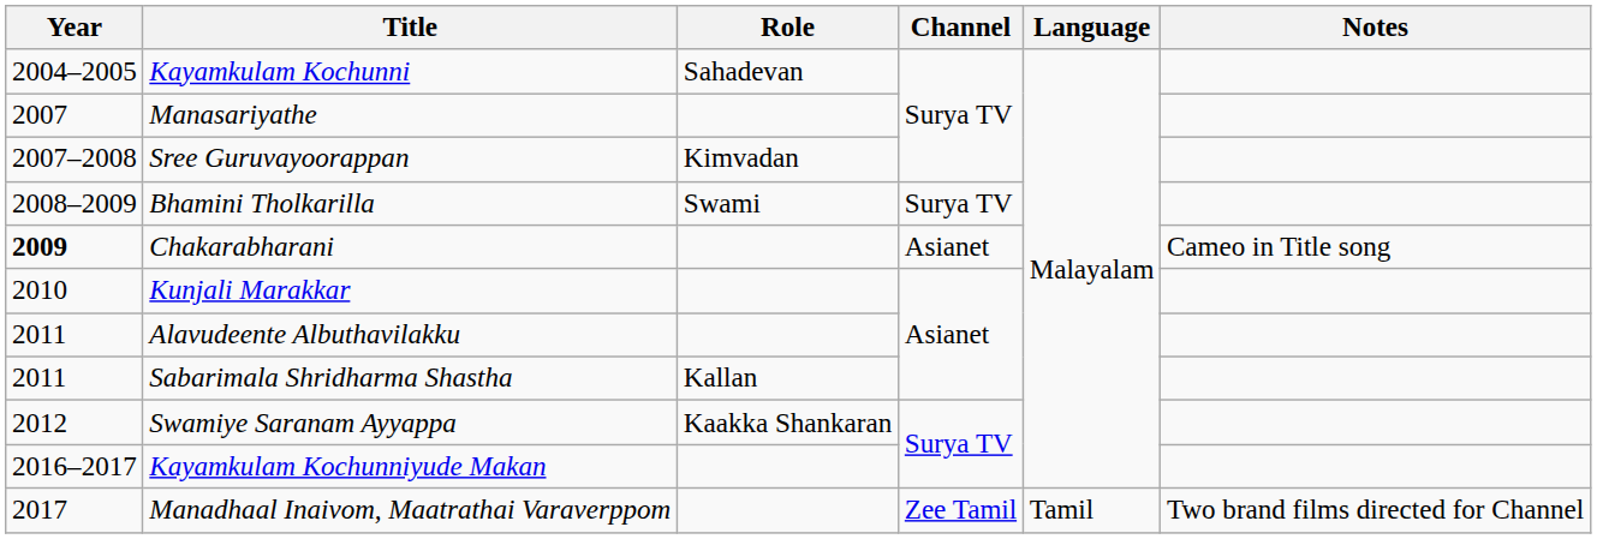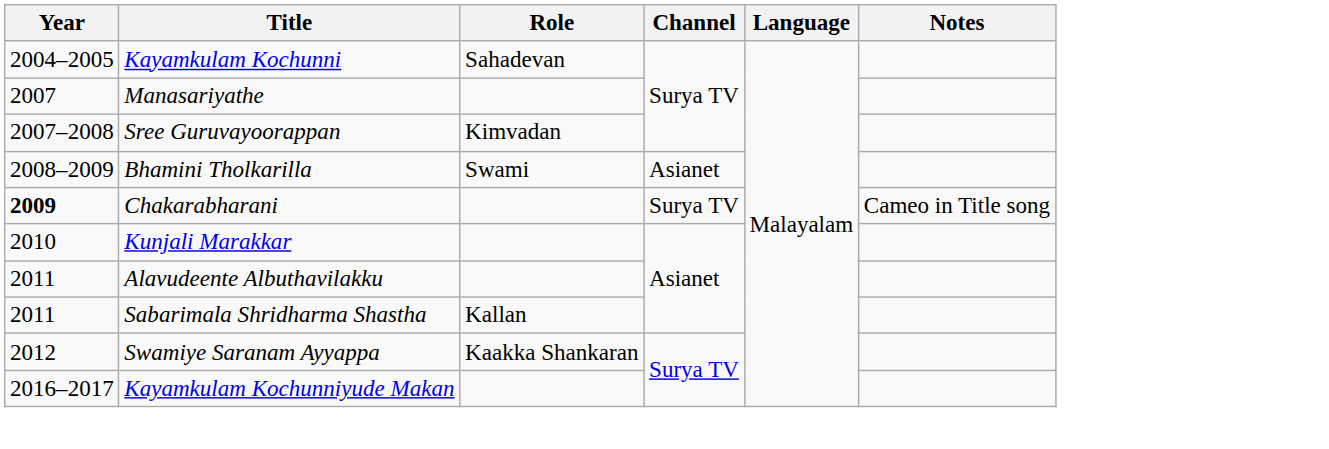Bhamini Tholkarilla | Channel: Surya TV -> Asianet
Chakarabharani | Channel: Asianet -> Surya TV
- row: 2017 | Manadhaal Inaivom, Maatrathai Varaverppom | Zee Tamil | Tamil | Two brand films directed for Channel
